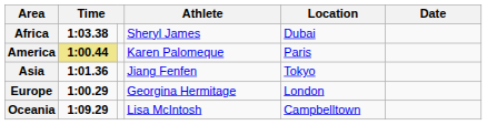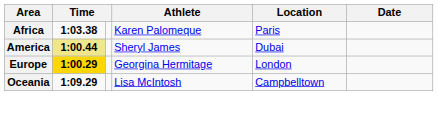Africa | Athlete: Sheryl James -> Karen Palomeque
Africa | Location: Dubai -> Paris
America | Athlete: Karen Palomeque -> Sheryl James
America | Location: Paris -> Dubai
- row: Asia | 1:01.36 | Jiang Fenfen | Tokyo
Europe | column 2: no background -> gold background
